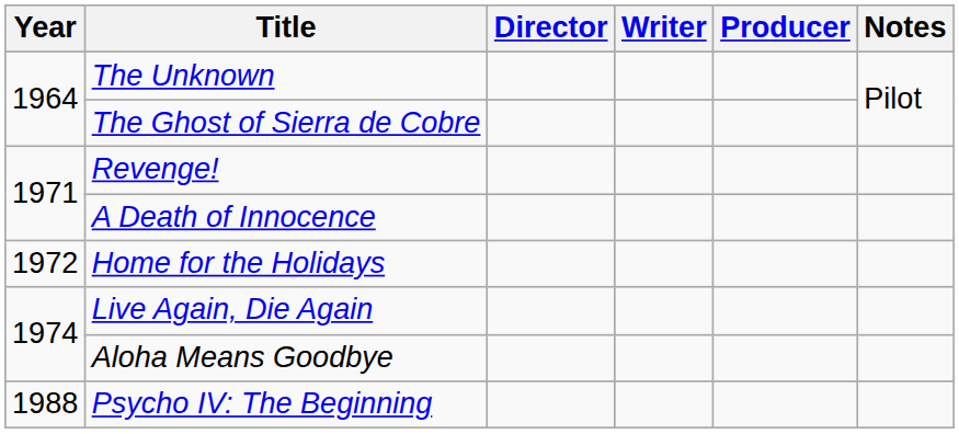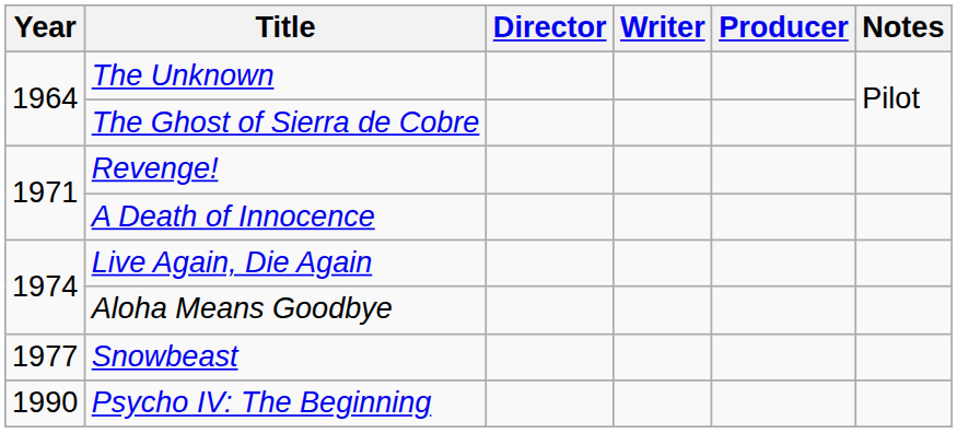- row: 1972 | Home for the Holidays
+ row: 1977 | Snowbeast
Psycho IV: The Beginning | Year: 1988 -> 1990
